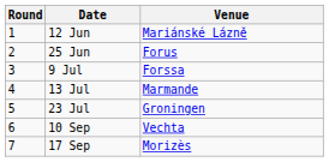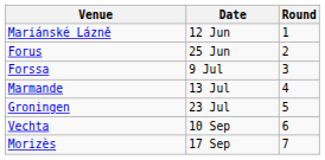columns swapped: Round <-> Venue
